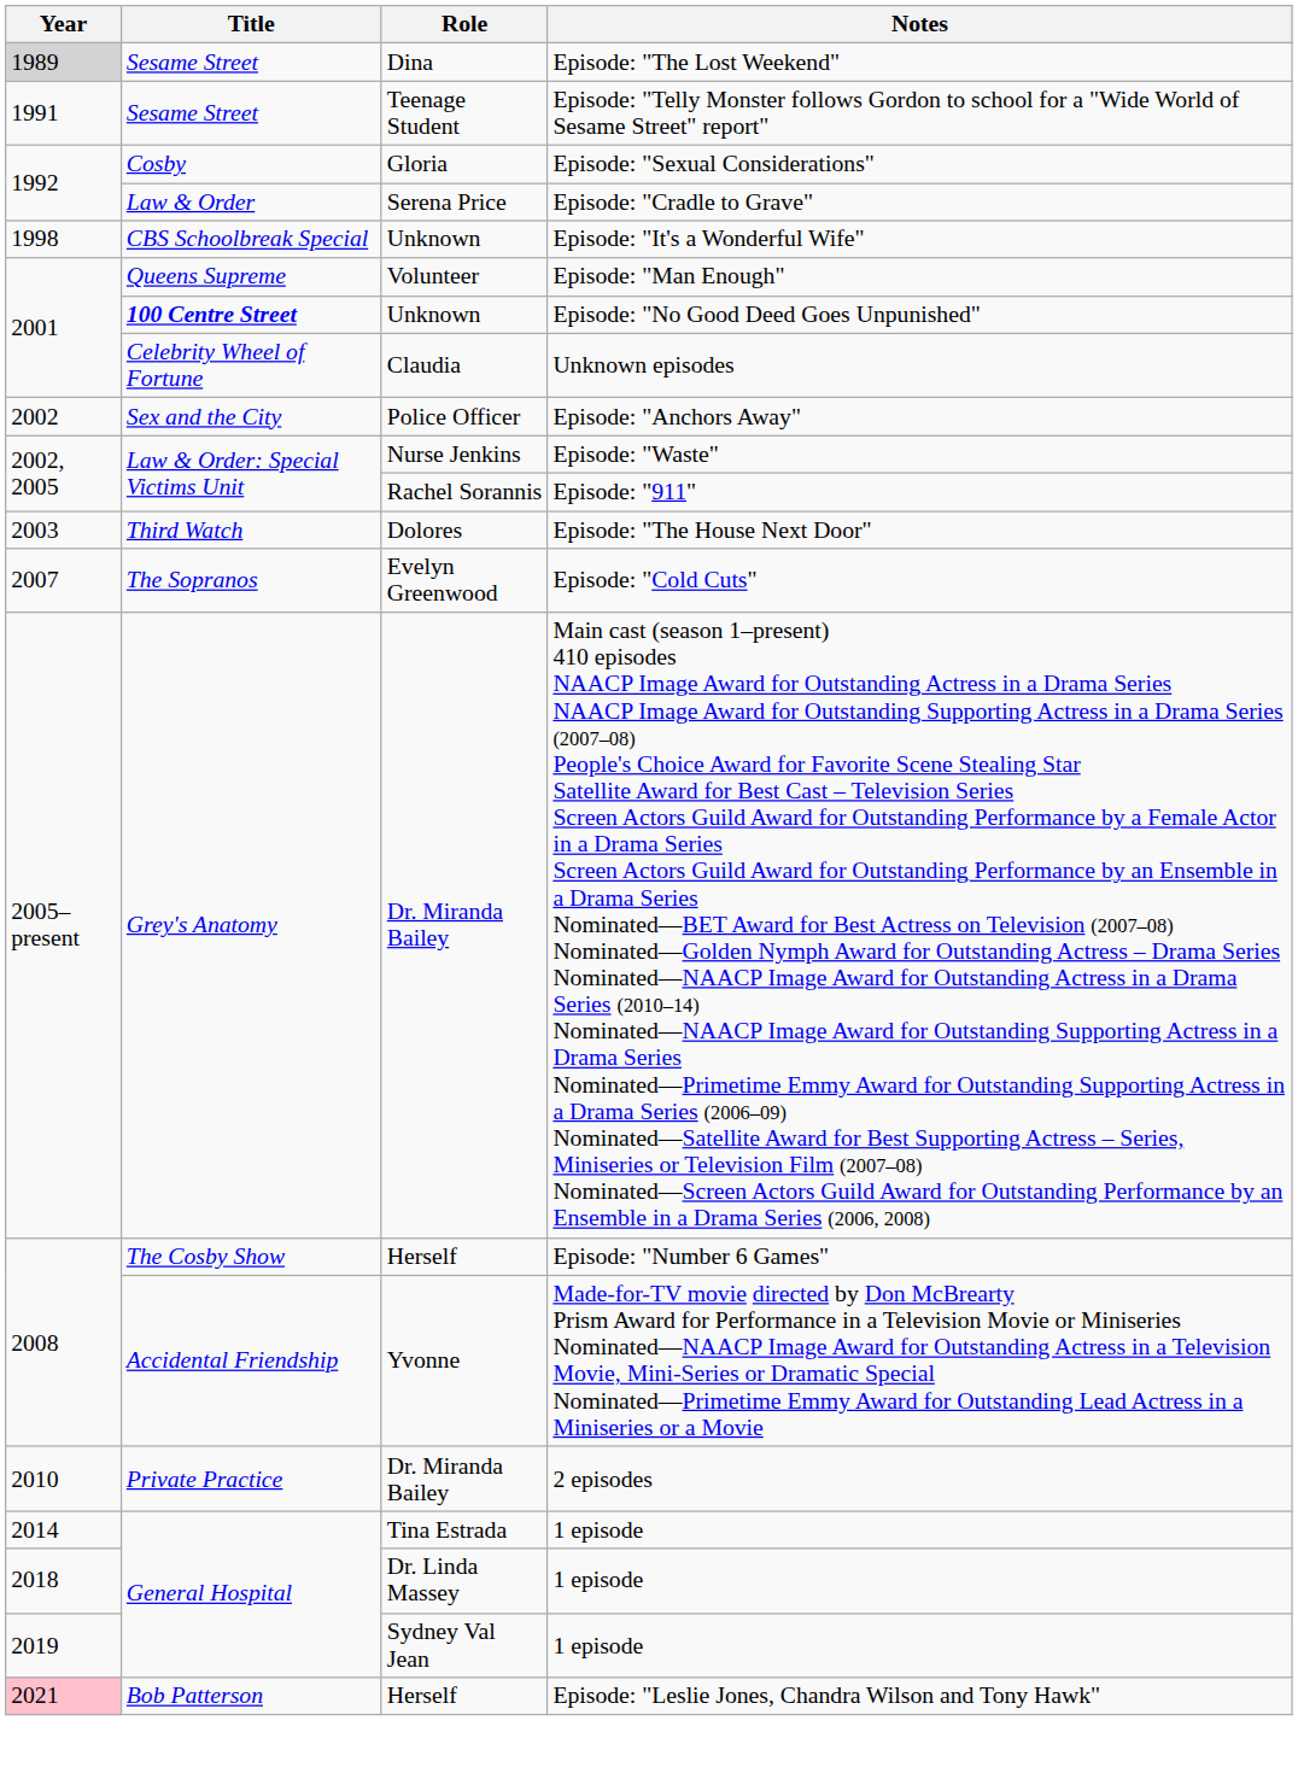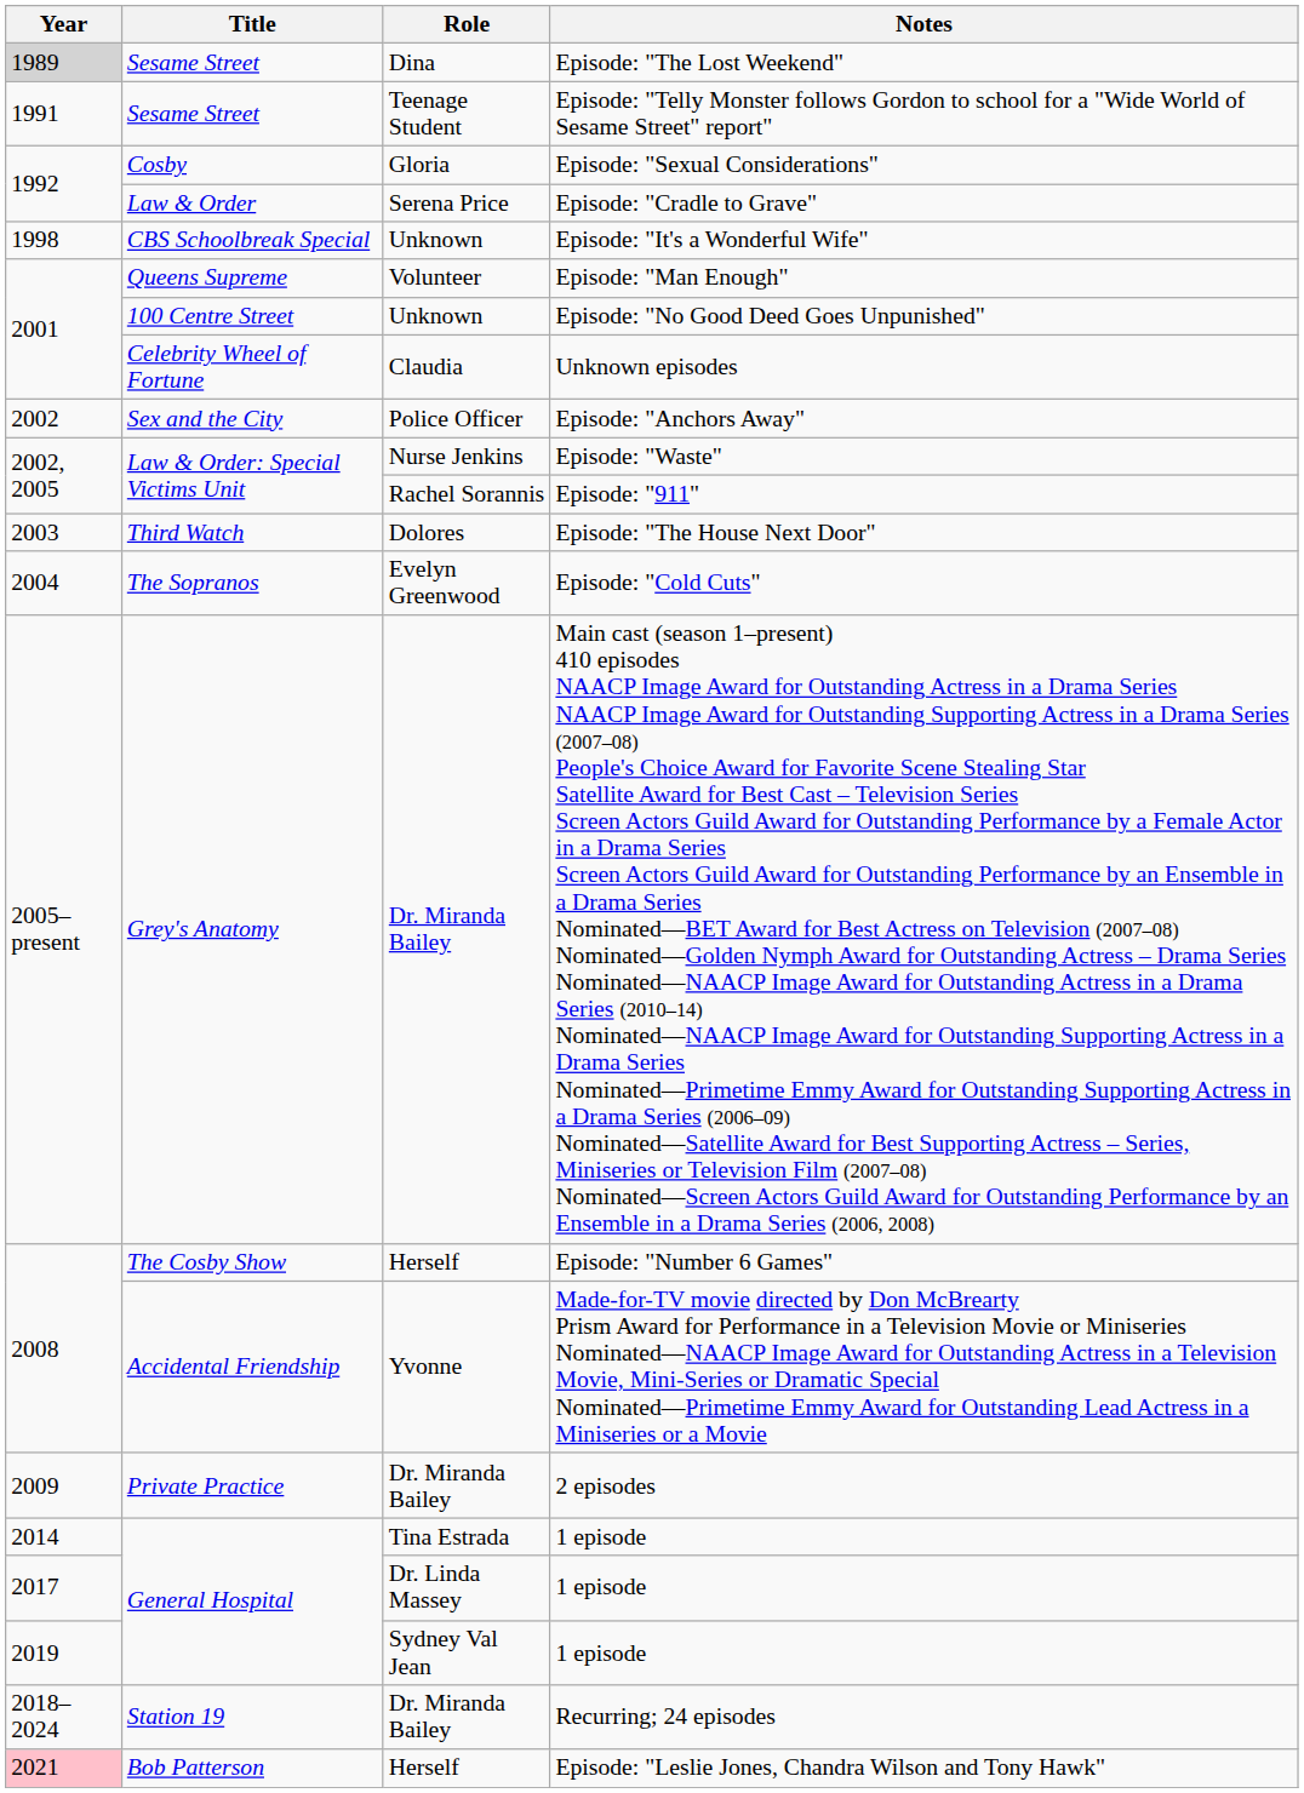Episode: "No Good Deed Goes Unpunished" | Title: bold -> normal
Episode: "Cold Cuts" | Year: 2007 -> 2004
2 episodes | Year: 2010 -> 2009
Dr. Linda Massey / 1 episode | Year: 2018 -> 2017
+ row: 2018–2024 | Station 19 | Dr. Miranda Bailey | Recurring; 24 episodes
